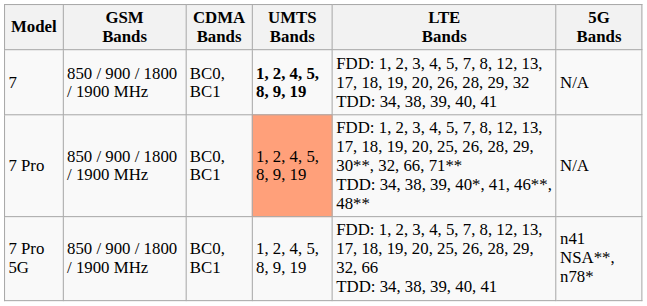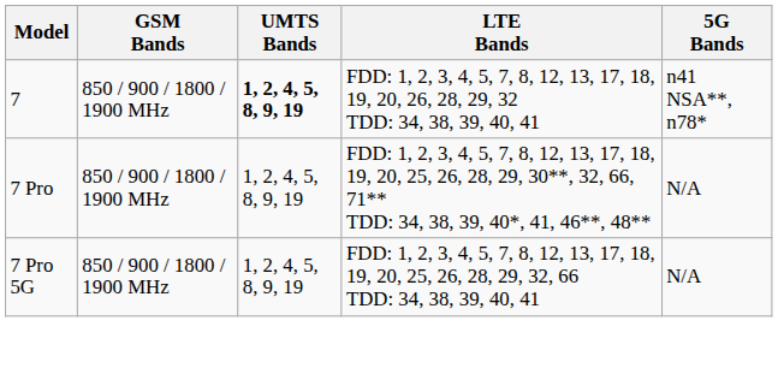- column: CDMA Bands | BC0, BC1 | BC0, BC1 | BC0, BC1
7 | 5G Bands: N/A -> n41 NSA**, n78*
7 Pro | UMTS Bands: lightsalmon background -> no background
7 Pro 5G | 5G Bands: n41 NSA**, n78* -> N/A
